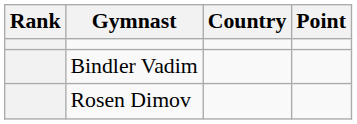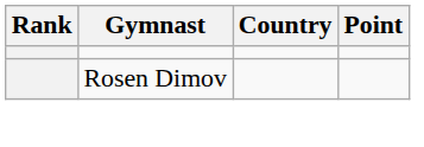- row: Bindler Vadim
